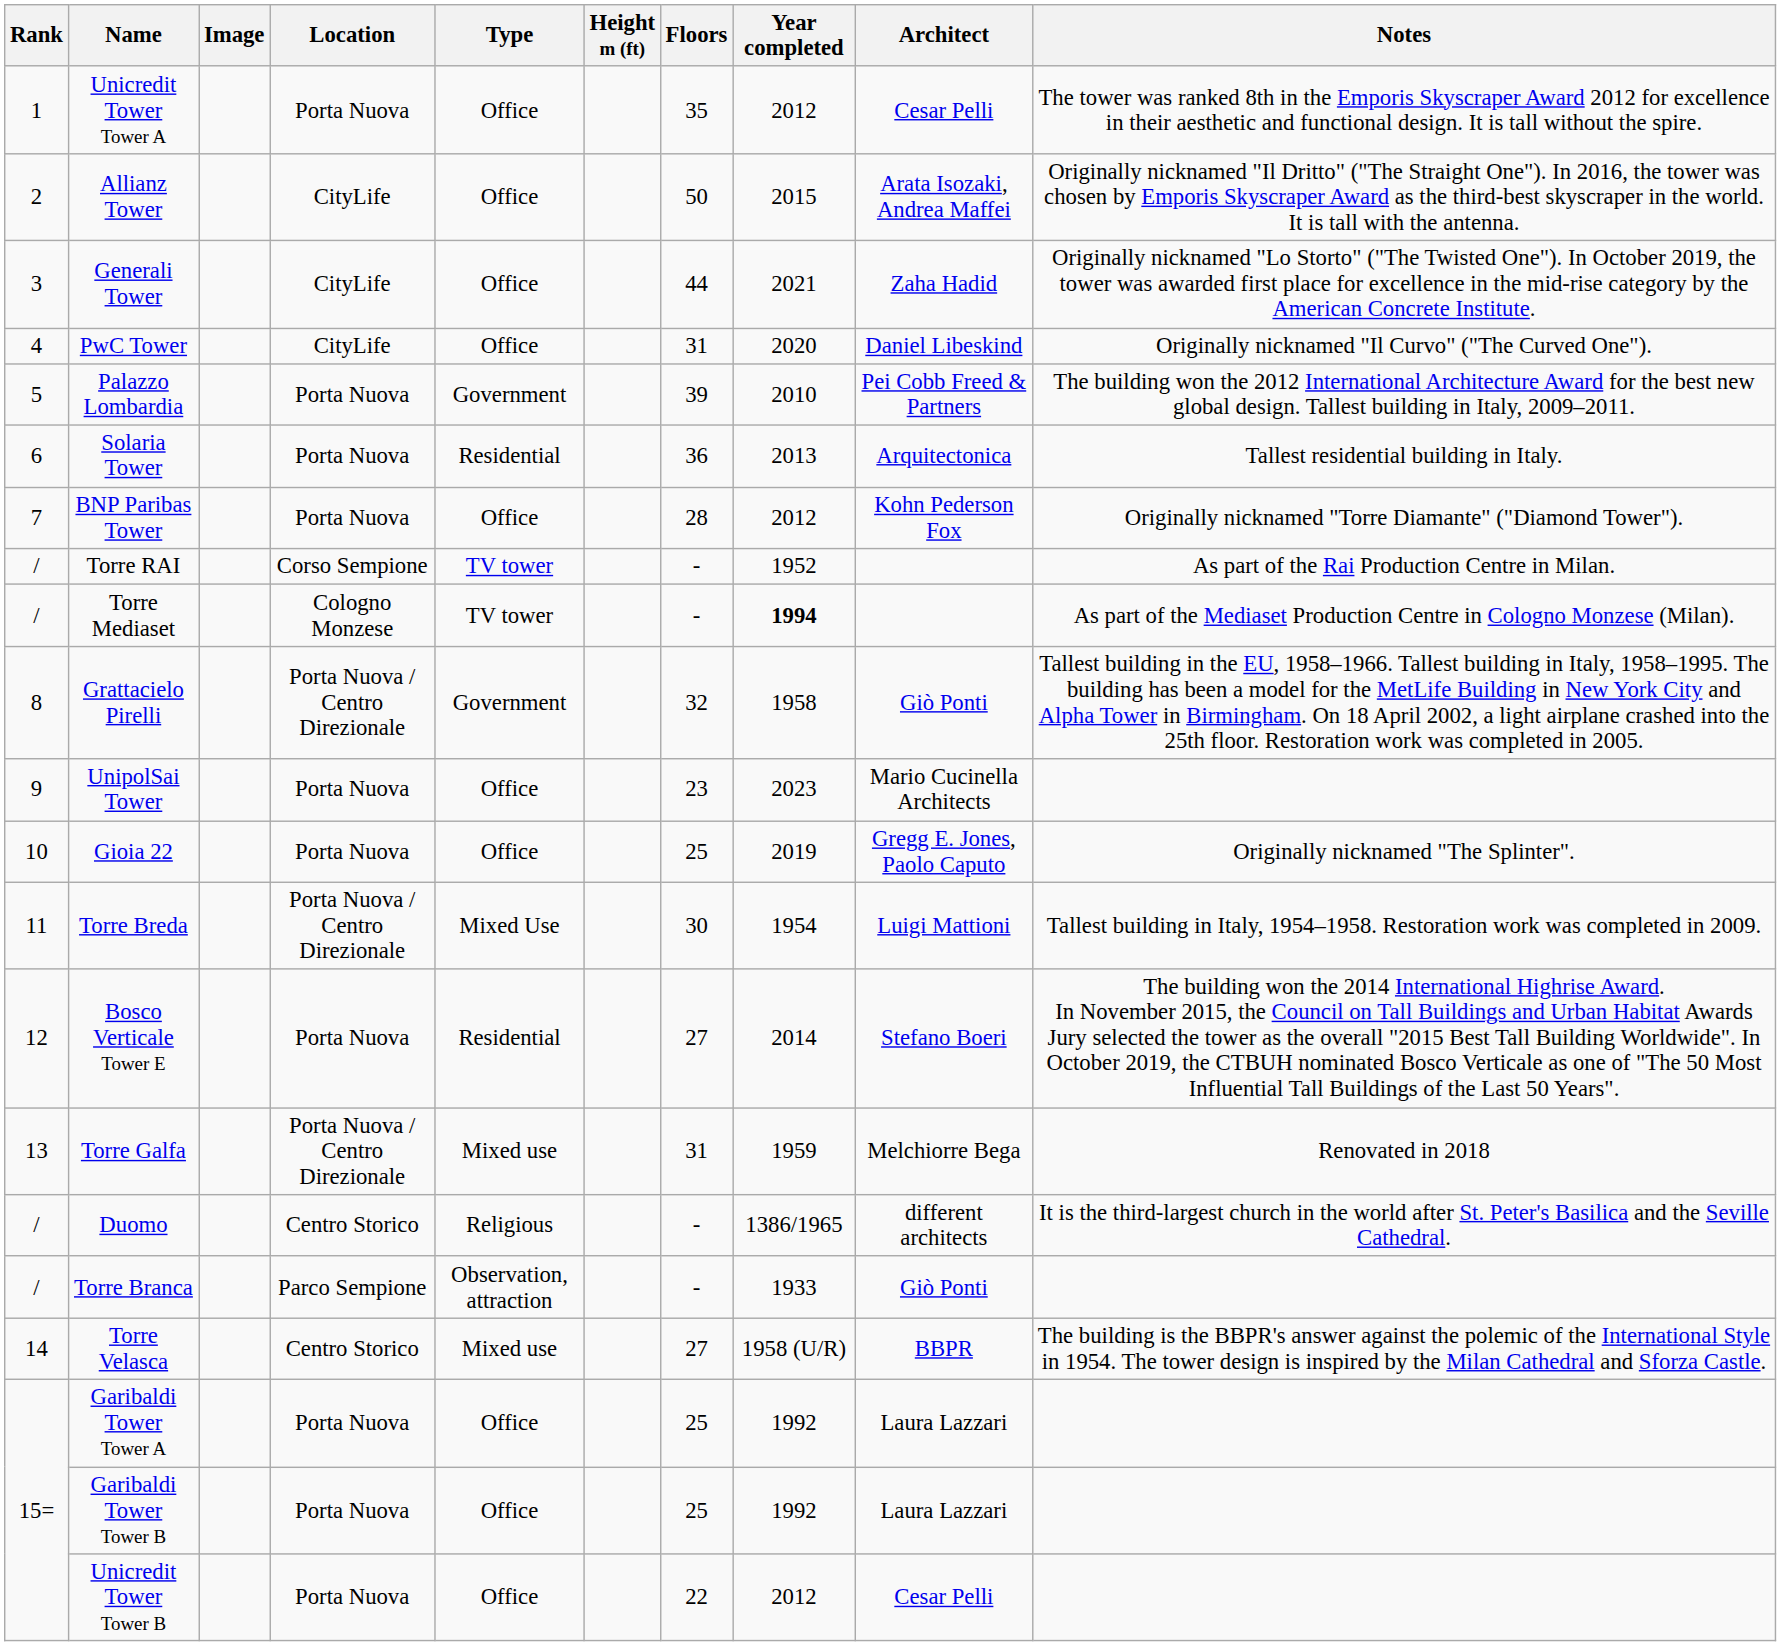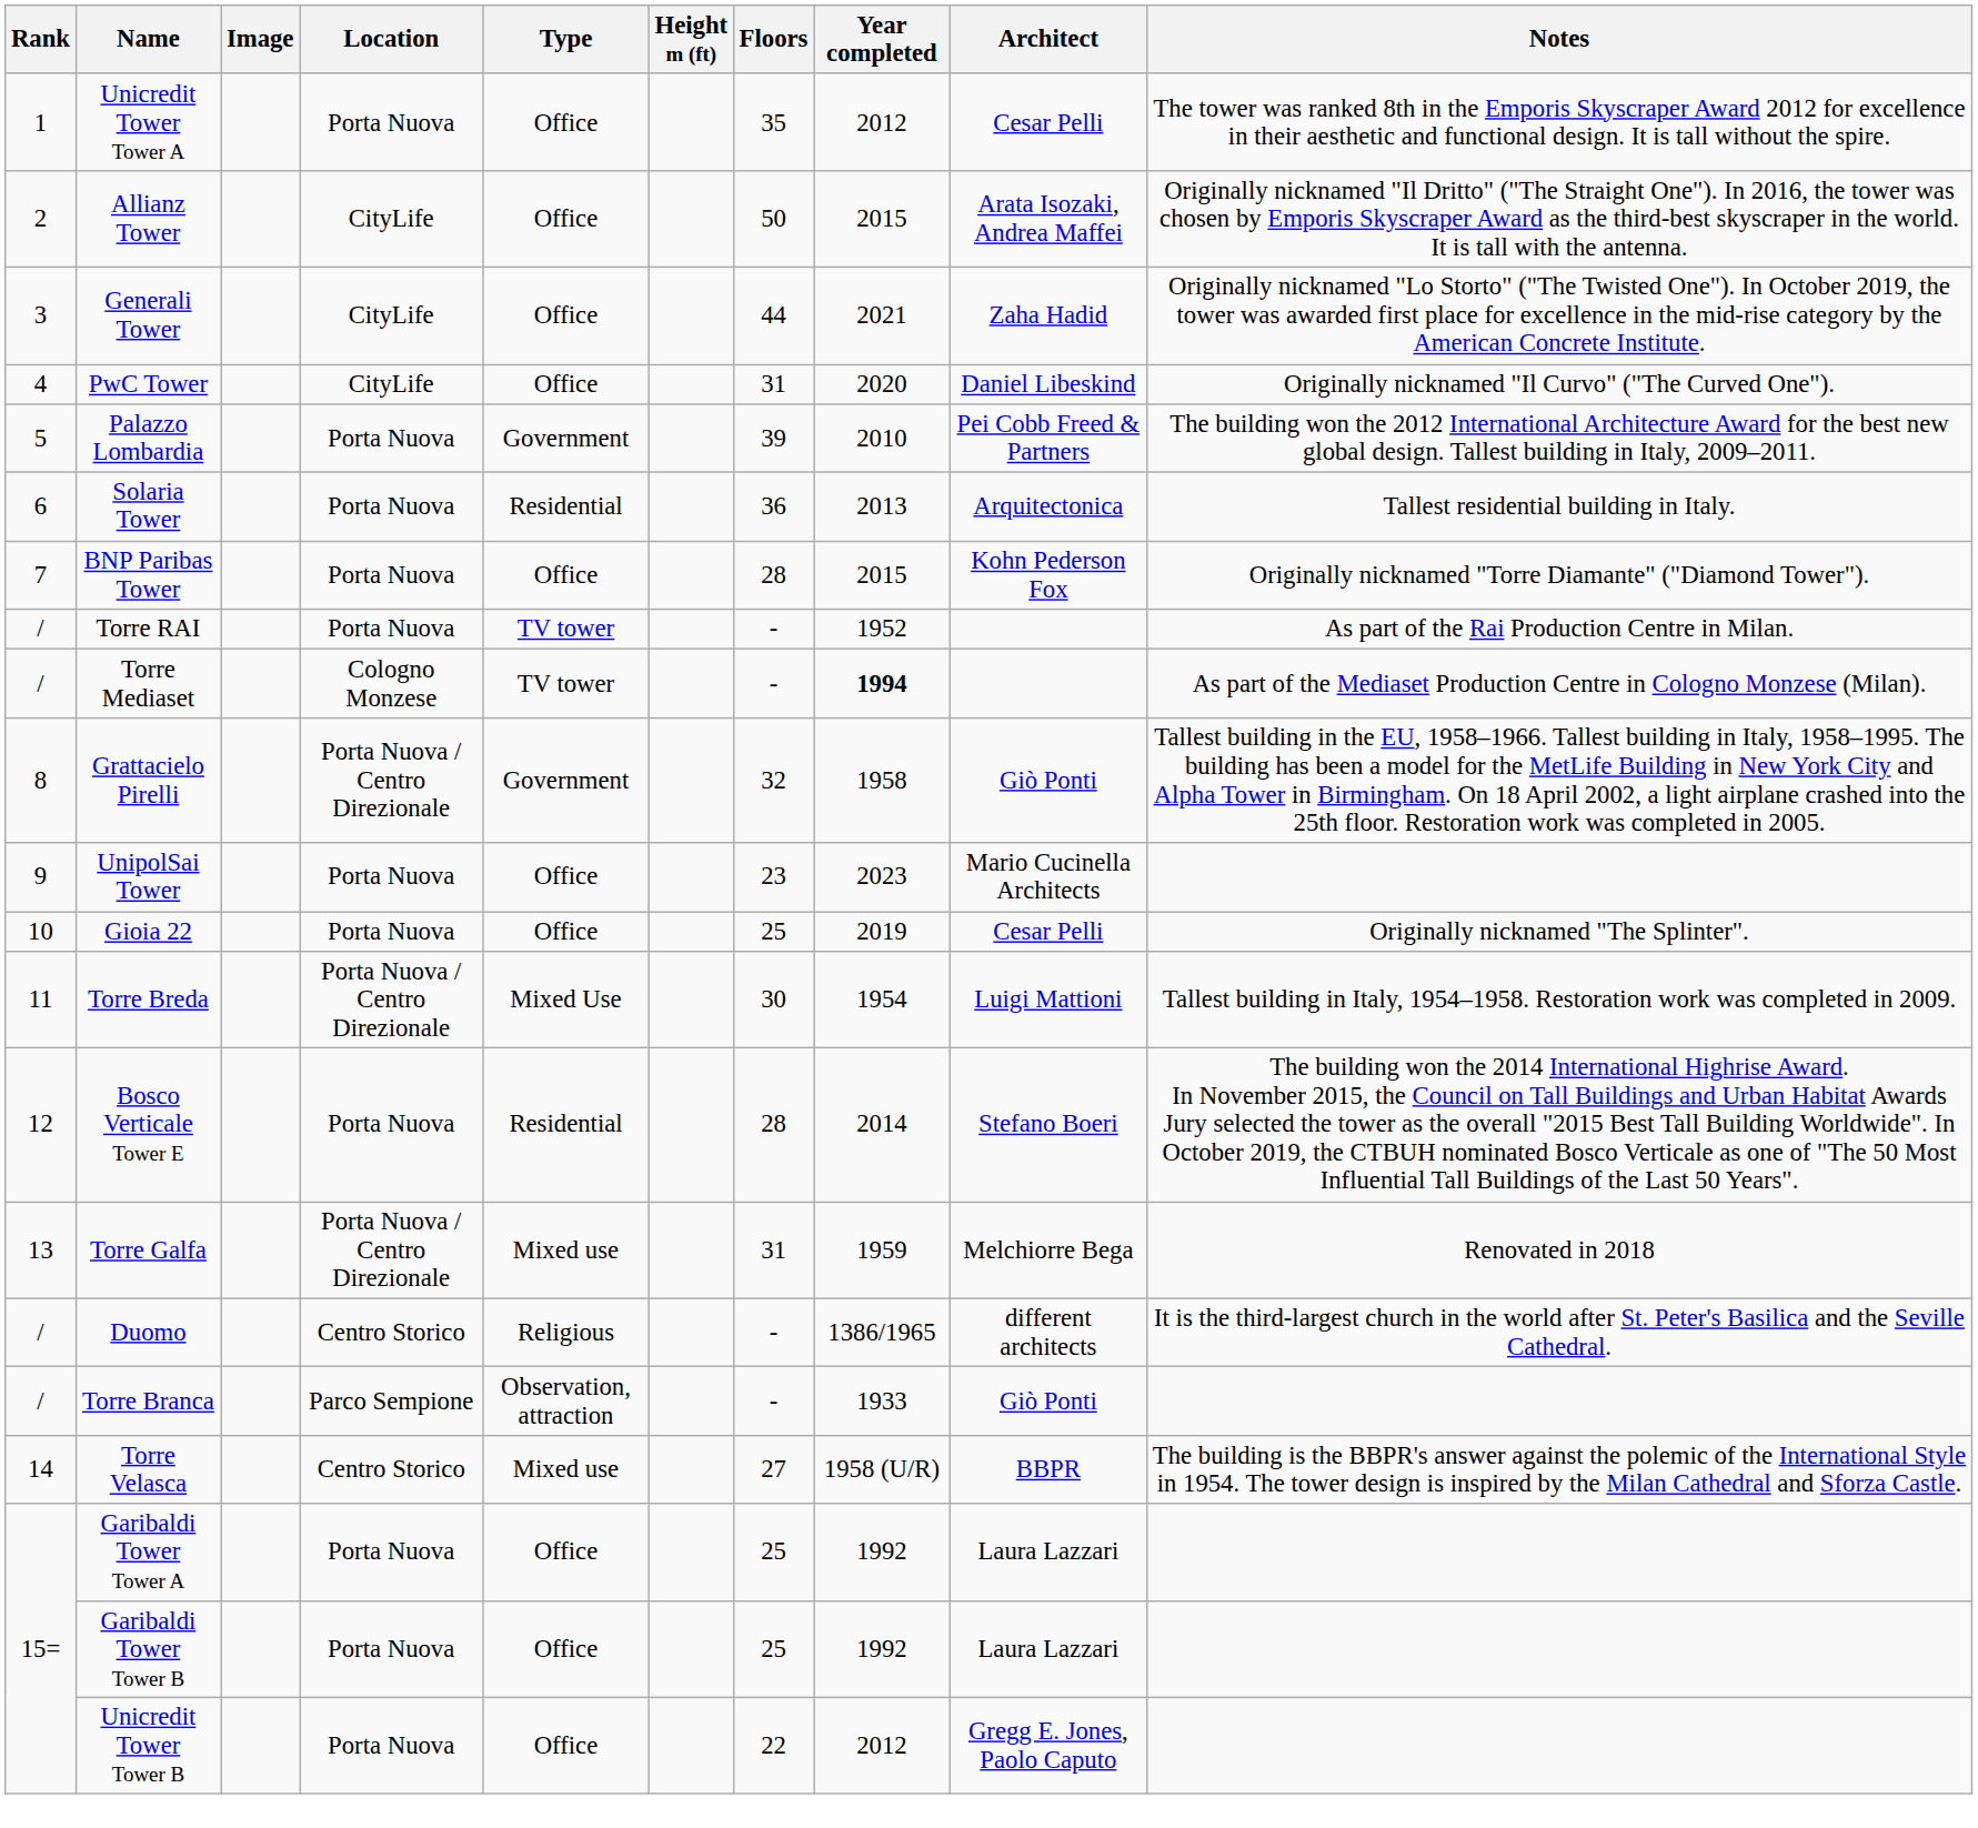BNP Paribas Tower | Year completed: 2012 -> 2015
Torre RAI | Location: Corso Sempione -> Porta Nuova
Gioia 22 | Architect: Gregg E. Jones, Paolo Caputo -> Cesar Pelli
Bosco Verticale Tower E | Floors: 27 -> 28
Unicredit Tower Tower B | Architect: Cesar Pelli -> Gregg E. Jones, Paolo Caputo
